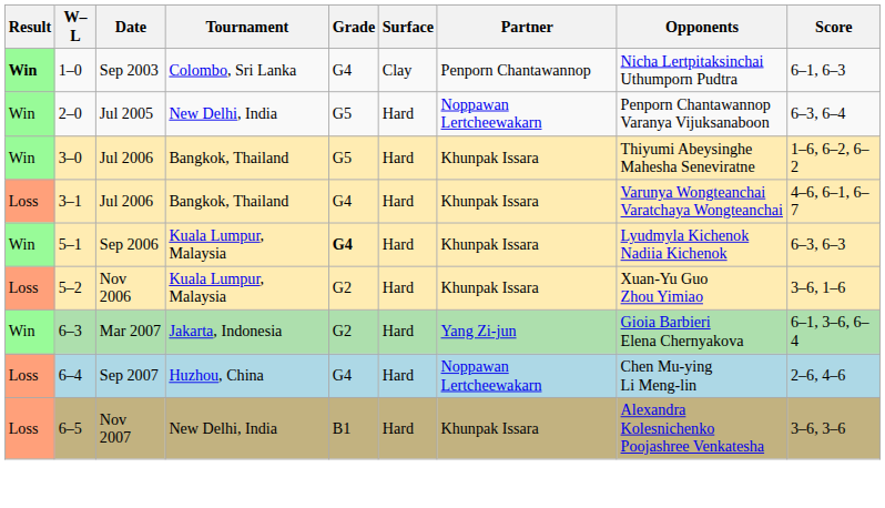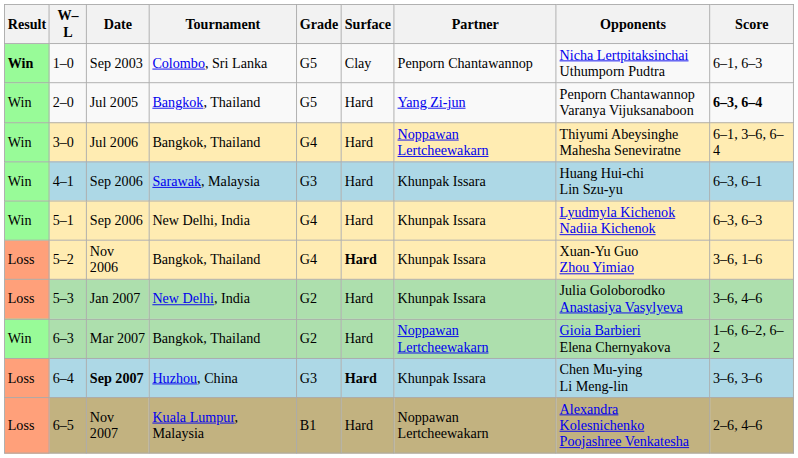1–0 | Grade: G4 -> G5
2–0 | Tournament: New Delhi, India -> Bangkok, Thailand
2–0 | Partner: Noppawan Lertcheewakarn -> Yang Zi-jun
2–0 | Score: normal -> bold
3–0 | Grade: G5 -> G4
3–0 | Partner: Khunpak Issara -> Noppawan Lertcheewakarn
3–0 | Score: 1–6, 6–2, 6–2 -> 6–1, 3–6, 6–4
- row: Loss | 3–1 | Jul 2006 | Bangkok, Thailand | G4 | Hard | Khunpak Issara | Varunya Wongteanchai Varatchaya Wongteanchai | 4–6, 6–1, 6–7
+ row: Win | 4–1 | Sep 2006 | Sarawak, Malaysia | G3 | Hard | Khunpak Issara | Huang Hui-chi Lin Szu-yu | 6–3, 6–1
5–1 | Tournament: Kuala Lumpur, Malaysia -> New Delhi, India
5–1 | Grade: bold -> normal
5–2 | Tournament: Kuala Lumpur, Malaysia -> Bangkok, Thailand
5–2 | Grade: G2 -> G4
5–2 | Surface: normal -> bold
+ row: Loss | 5–3 | Jan 2007 | New Delhi, India | G2 | Hard | Khunpak Issara | Julia Goloborodko Anastasiya Vasylyeva | 3–6, 4–6
6–3 | Tournament: Jakarta, Indonesia -> Bangkok, Thailand
6–3 | Partner: Yang Zi-jun -> Noppawan Lertcheewakarn
6–3 | Score: 6–1, 3–6, 6–4 -> 1–6, 6–2, 6–2
6–4 | Date: normal -> bold
6–4 | Grade: G4 -> G3
6–4 | Surface: normal -> bold
6–4 | Partner: Noppawan Lertcheewakarn -> Khunpak Issara
6–4 | Score: 2–6, 4–6 -> 3–6, 3–6
6–5 | Tournament: New Delhi, India -> Kuala Lumpur, Malaysia
6–5 | Partner: Khunpak Issara -> Noppawan Lertcheewakarn
6–5 | Score: 3–6, 3–6 -> 2–6, 4–6
